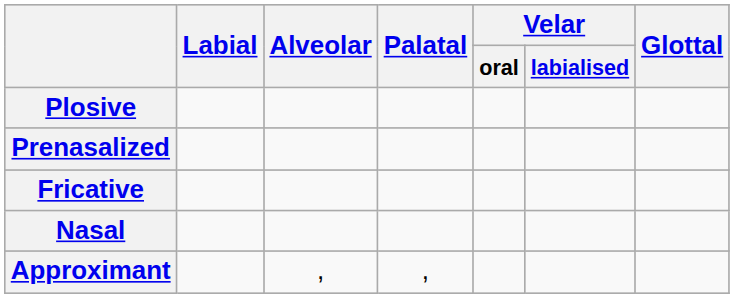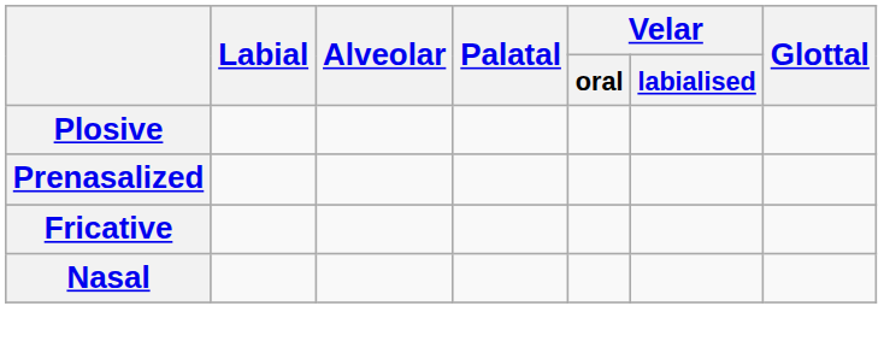- row: Approximant | , | ,
